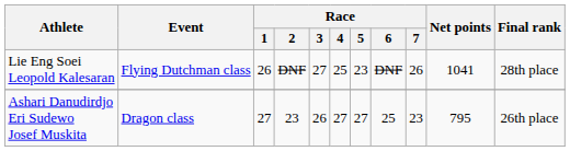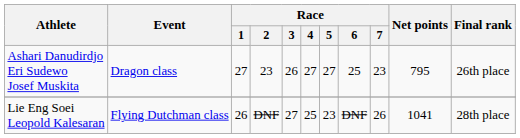rows swapped: Ashari Danudirdjo Eri Sudewo Josef Muskita <-> Lie Eng Soei Leopold Kalesaran
